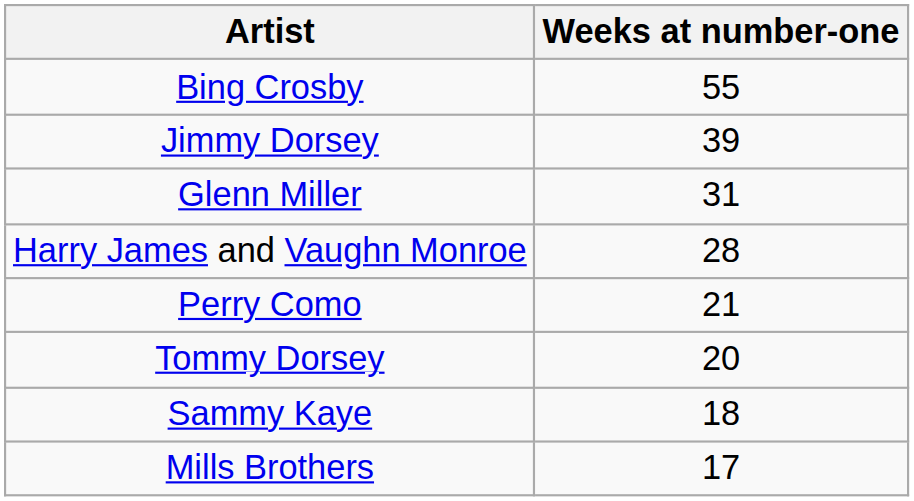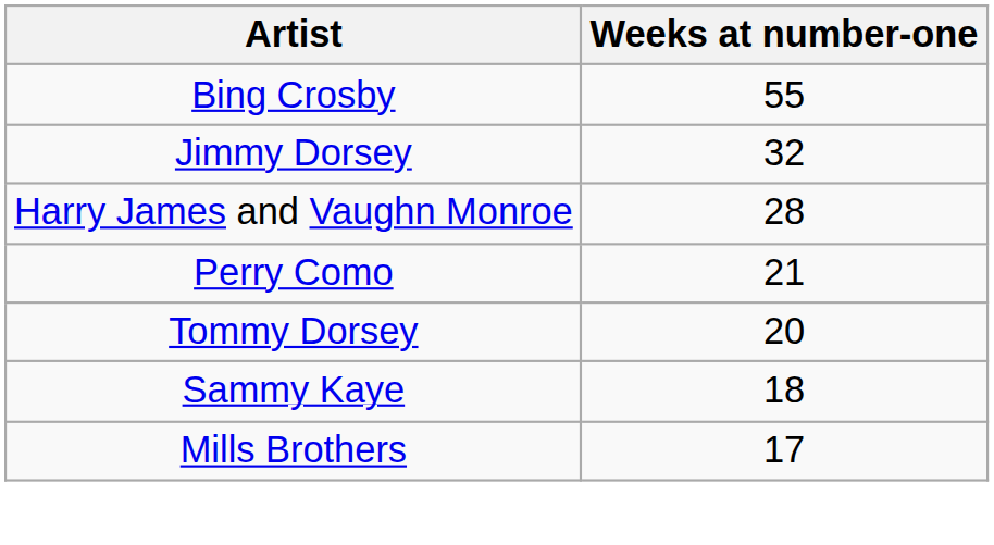Jimmy Dorsey | Weeks at number-one: 39 -> 32
- row: Glenn Miller | 31
